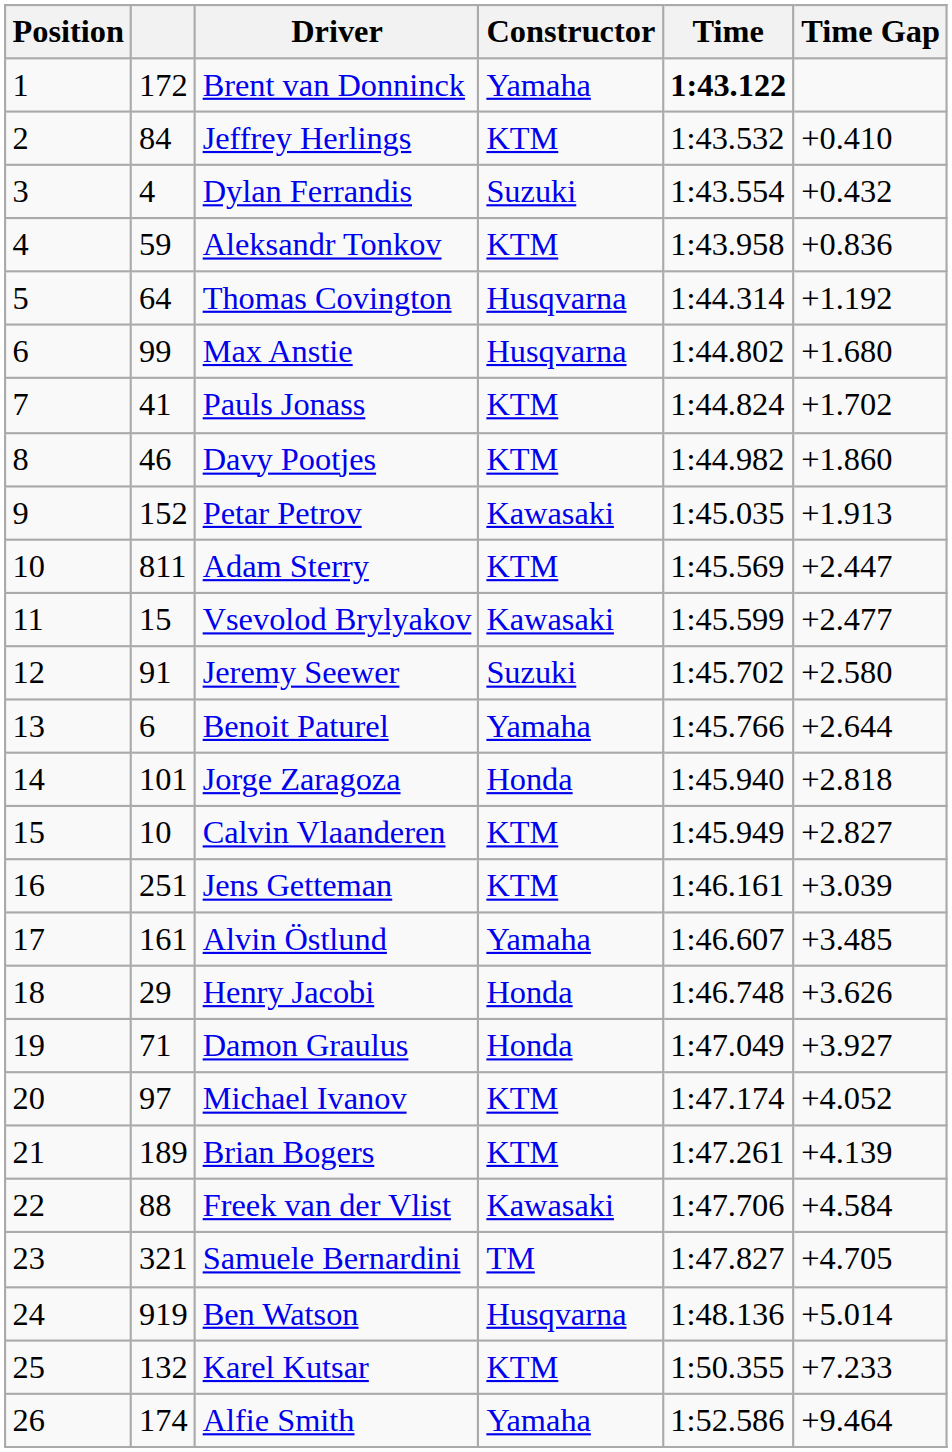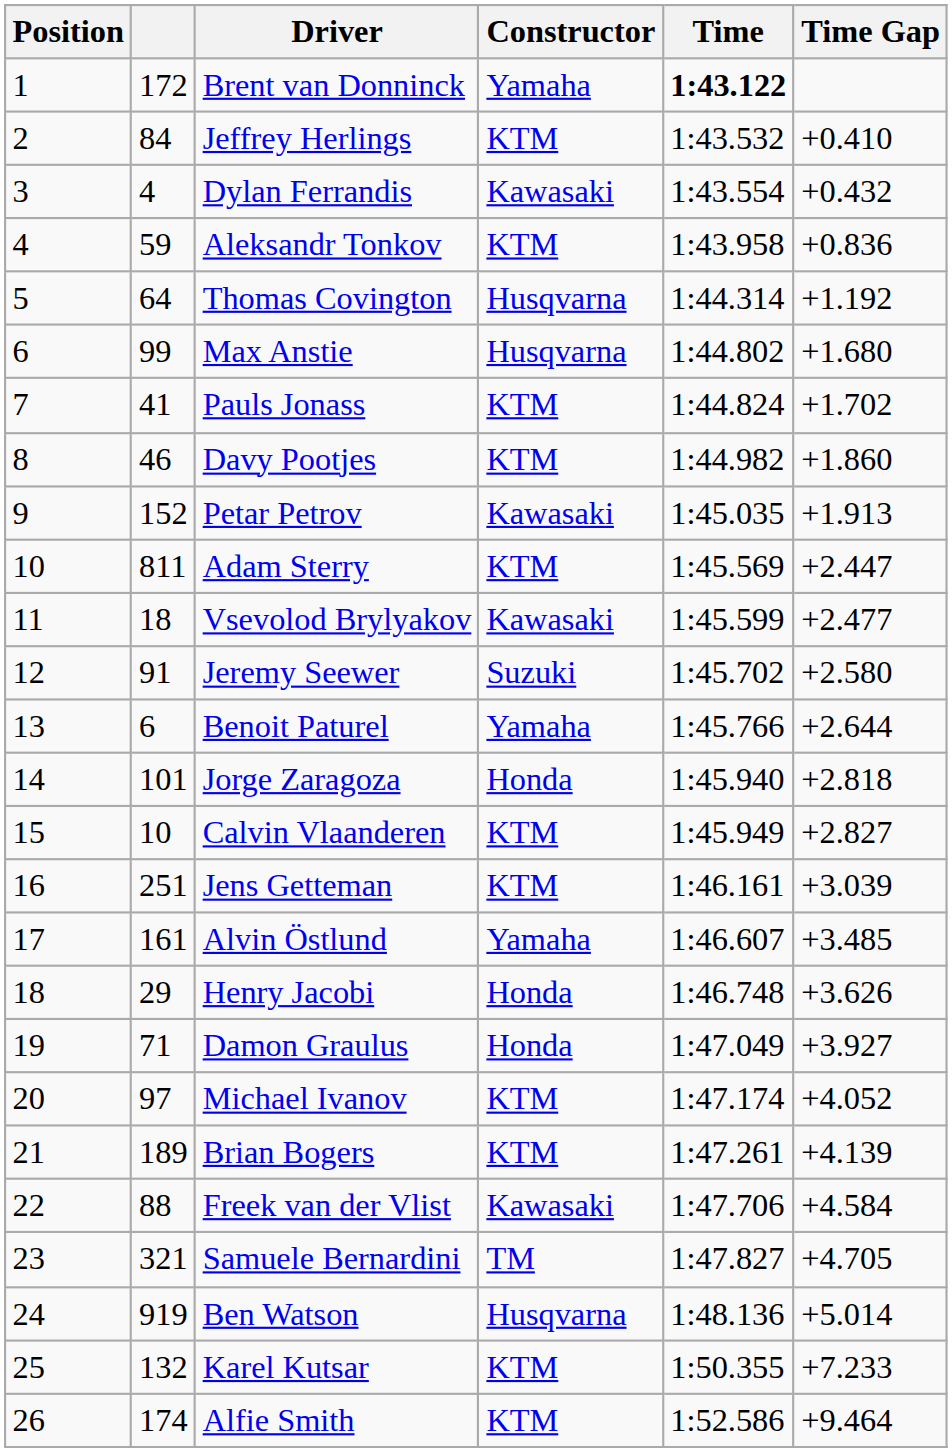Dylan Ferrandis | Constructor: Suzuki -> Kawasaki
Vsevolod Brylyakov | column 2: 15 -> 18
Alfie Smith | Constructor: Yamaha -> KTM
